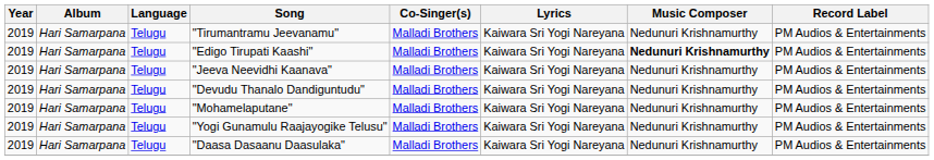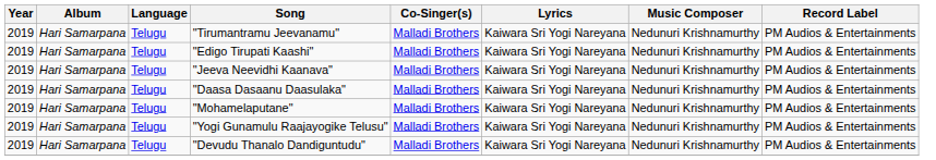"Edigo Tirupati Kaashi" | Music Composer: bold -> normal
rows swapped: "Daasa Dasaanu Daasulaka" <-> "Devudu Thanalo Dandiguntudu"
